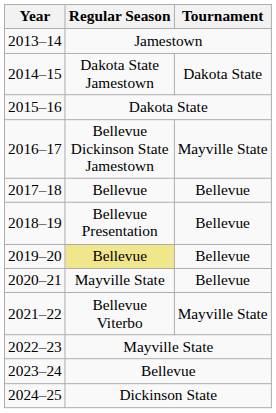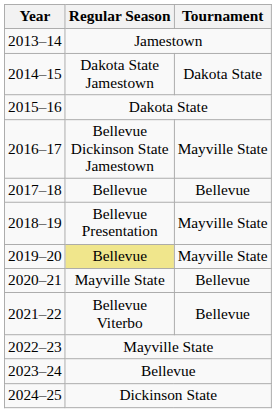2018–19 | Tournament: Bellevue -> Mayville State
2019–20 | Tournament: Bellevue -> Mayville State
2021–22 | Tournament: Mayville State -> Bellevue
